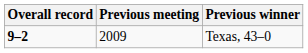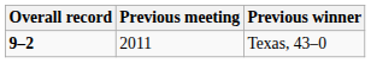Texas, 43–0 | Previous meeting: 2009 -> 2011
